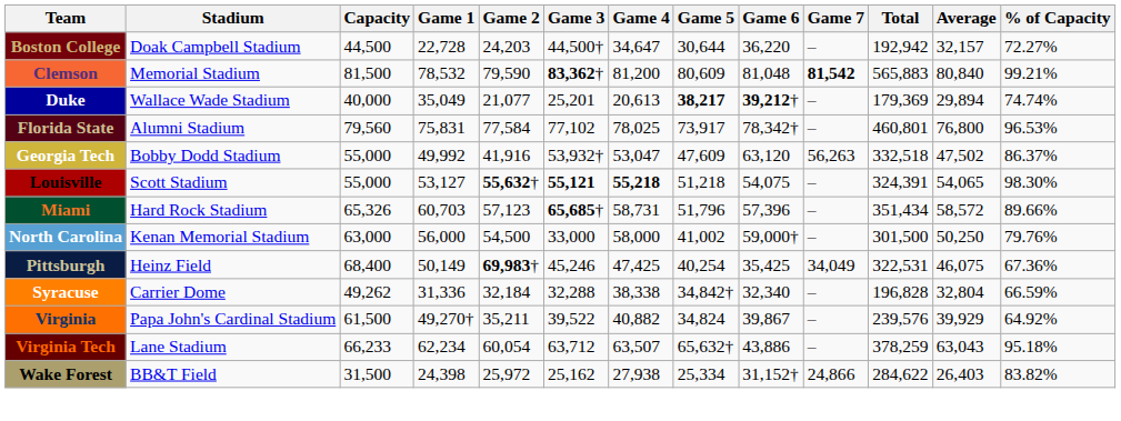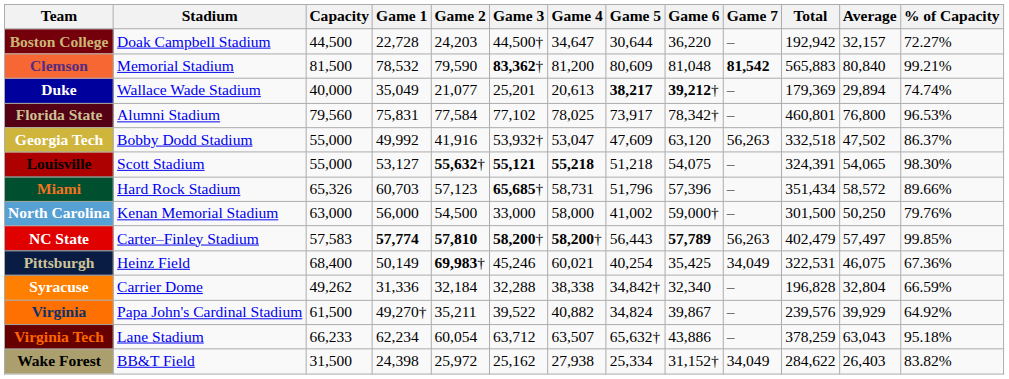+ row: NC State | Carter–Finley Stadium | 57,583 | 57,774 | 57,810 | 58,200† | 58,200† | 56,443 | 57,789 | 56,263 | 402,479 | 57,497 | 99.85%
Pittsburgh | Game 4: 47,425 -> 60,021
Wake Forest | Game 7: 24,866 -> 34,049
